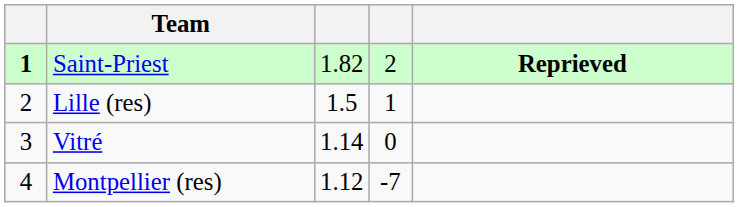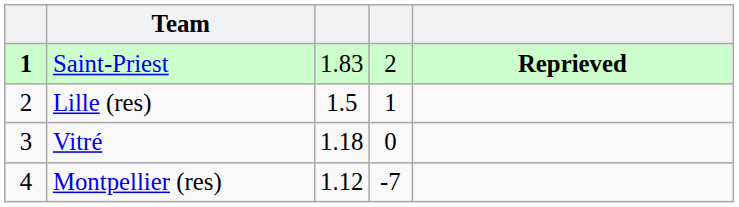Saint-Priest | column 3: 1.82 -> 1.83
Vitré | column 3: 1.14 -> 1.18
